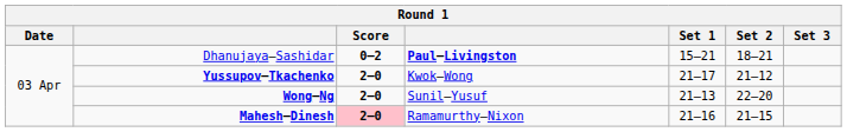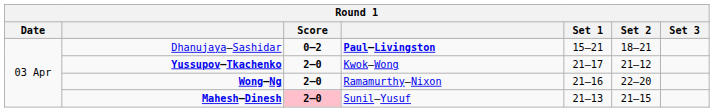Wong–Ng | column 4: Sunil–Yusuf -> Ramamurthy–Nixon
Wong–Ng | Set 1: 21–13 -> 21–16
Mahesh–Dinesh | column 4: Ramamurthy–Nixon -> Sunil–Yusuf
Mahesh–Dinesh | Set 1: 21–16 -> 21–13
